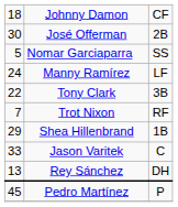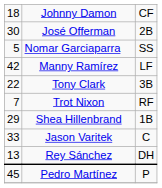Manny Ramírez | column 1: 24 -> 42
